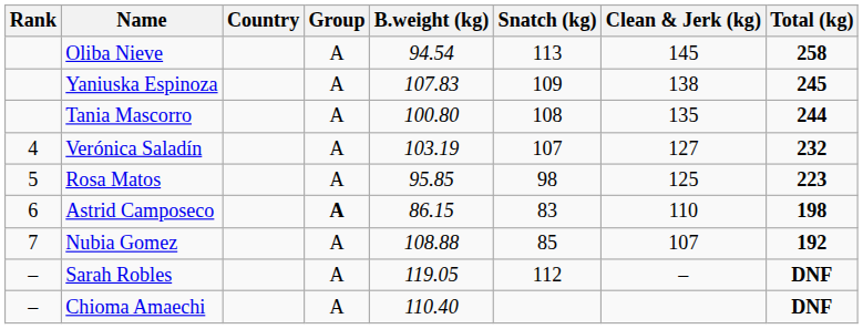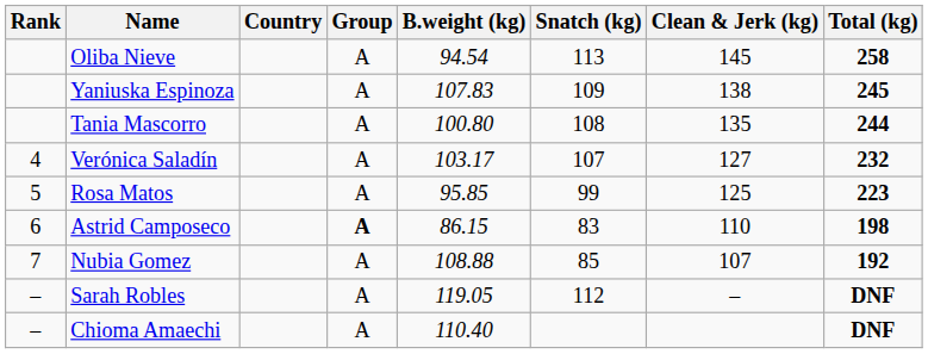Verónica Saladín | B.weight (kg): 103.19 -> 103.17
Rosa Matos | Snatch (kg): 98 -> 99
